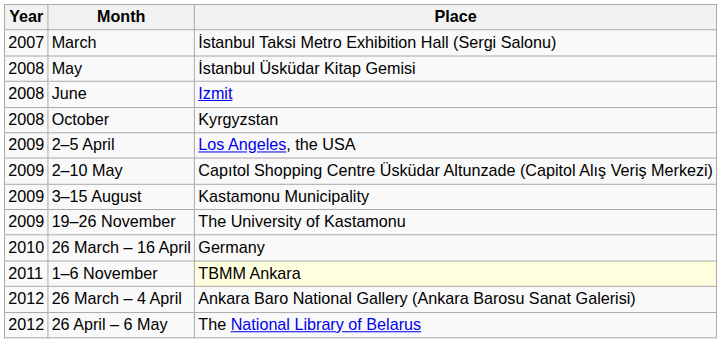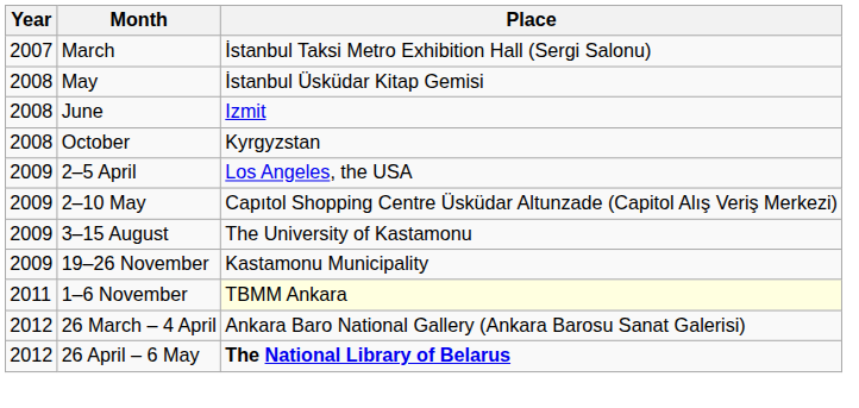3–15 August | Place: Kastamonu Municipality -> The University of Kastamonu
19–26 November | Place: The University of Kastamonu -> Kastamonu Municipality
- row: 2010 | 26 March – 16 April | Germany
26 April – 6 May | Place: normal -> bold
